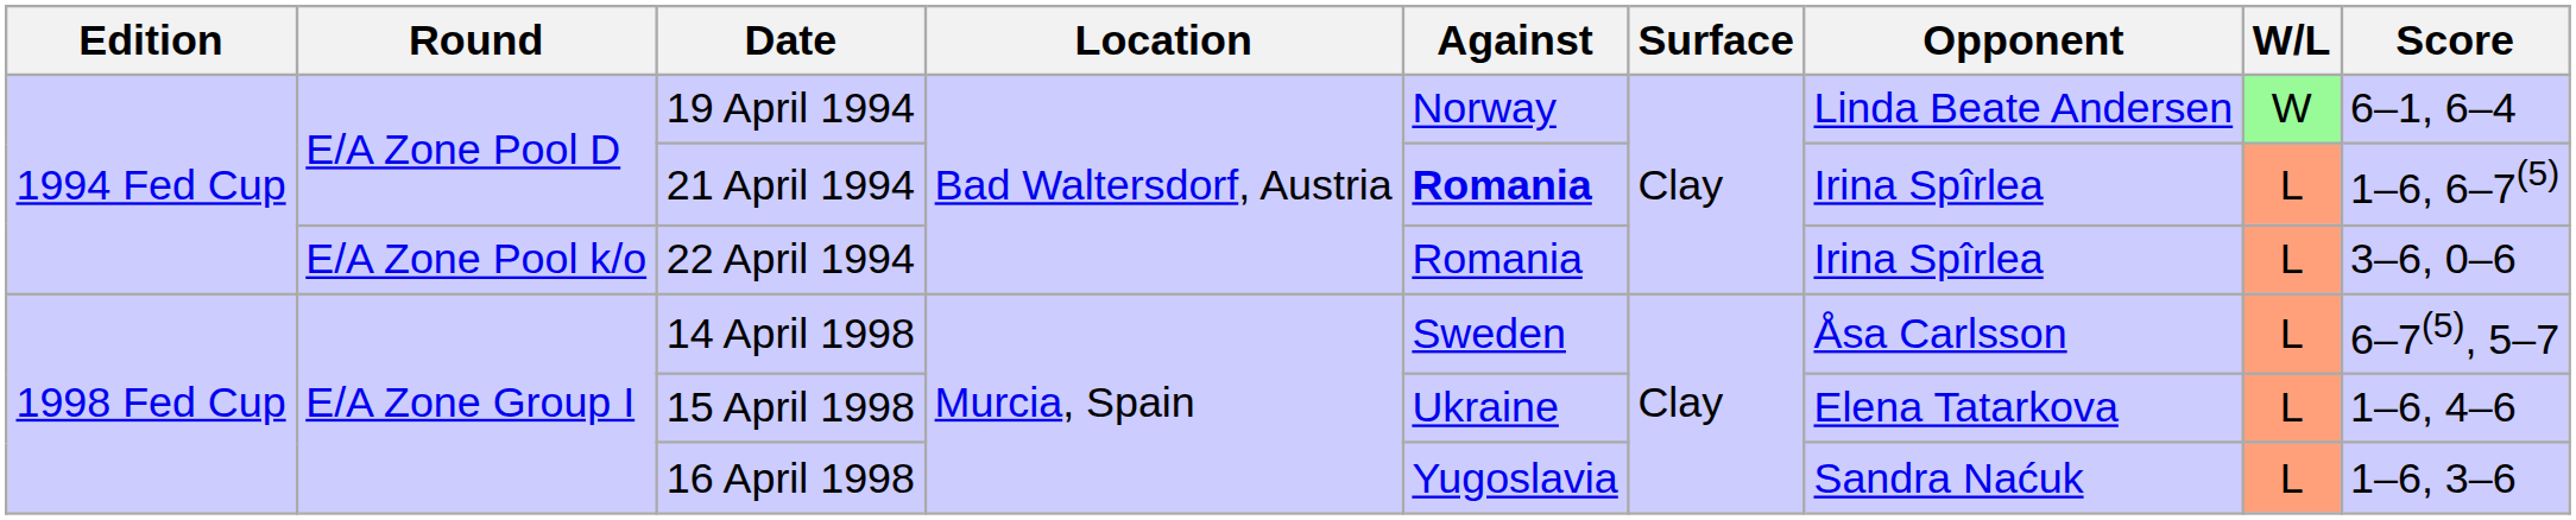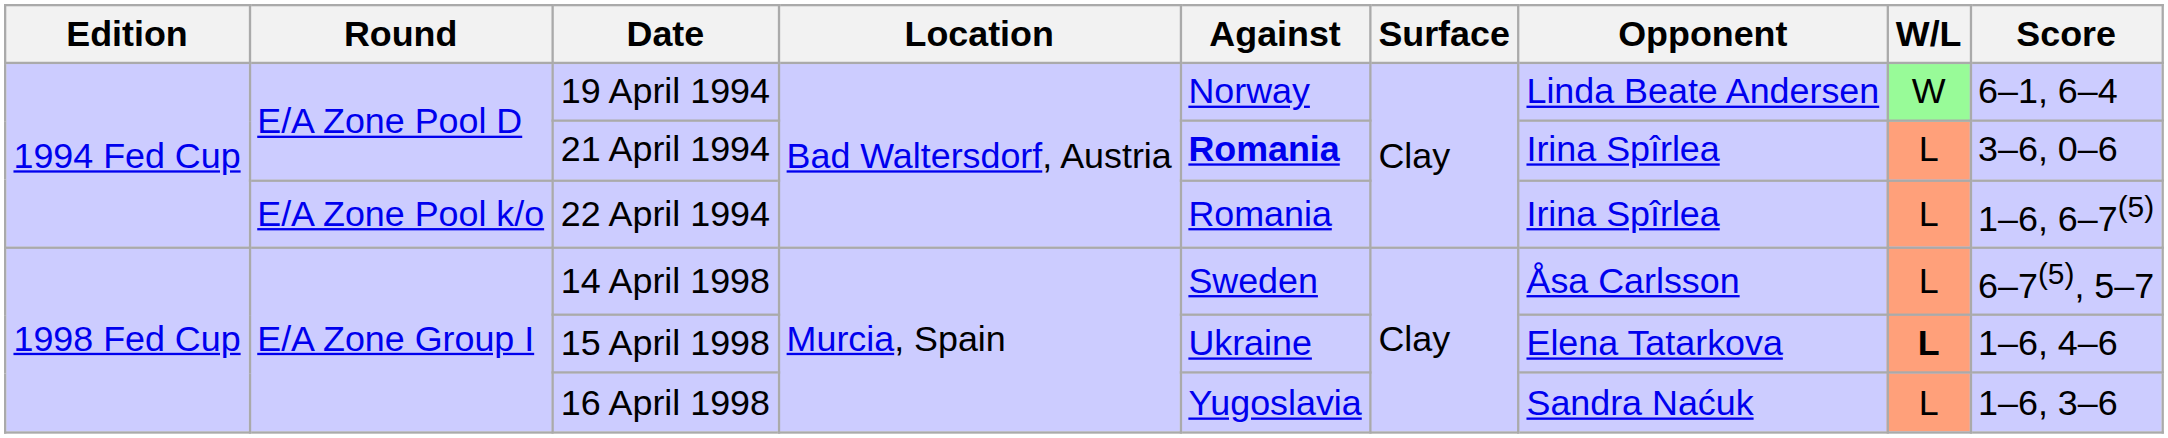21 April 1994 | Score: 1–6, 6–7(5) -> 3–6, 0–6
22 April 1994 | Score: 3–6, 0–6 -> 1–6, 6–7(5)
15 April 1998 | W/L: normal -> bold
